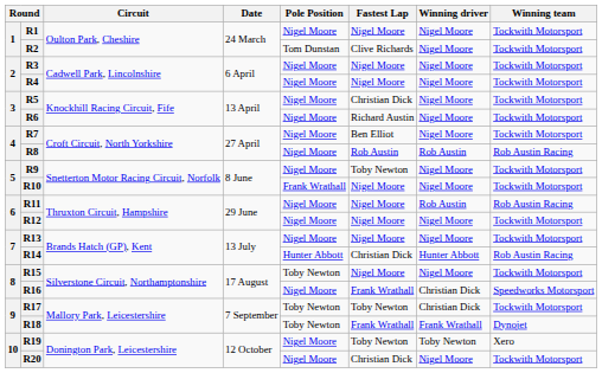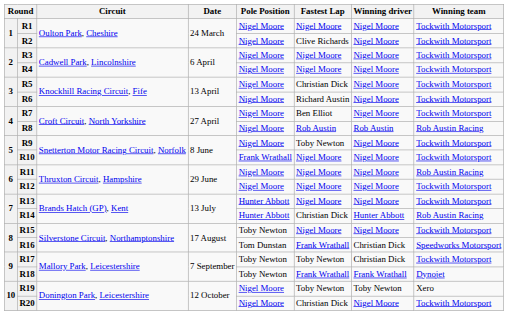R2 | Pole Position: Tom Dunstan -> Nigel Moore
R11 | Winning driver: Rob Austin -> Nigel Moore
R13 | Pole Position: Nigel Moore -> Hunter Abbott
R16 | Pole Position: Nigel Moore -> Tom Dunstan
